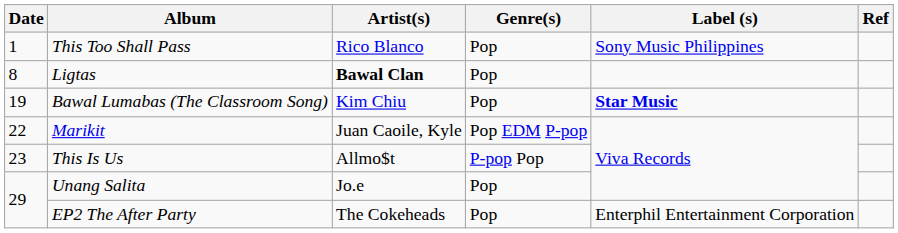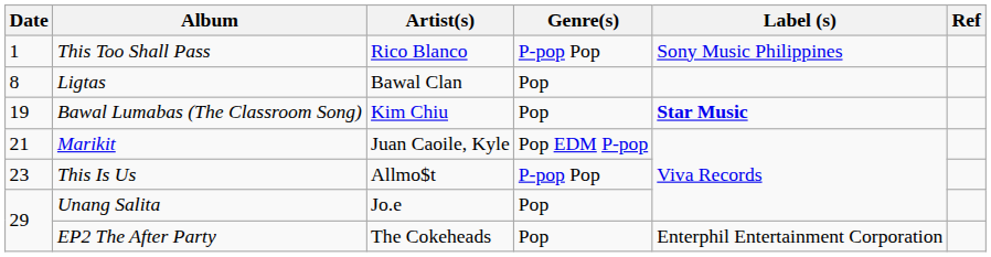This Too Shall Pass | Genre(s): Pop -> P-pop Pop
Ligtas | Artist(s): bold -> normal
Marikit | Date: 22 -> 21
